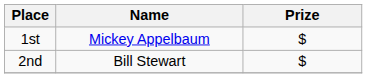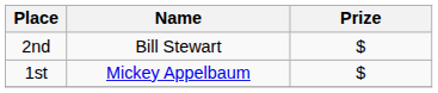rows swapped: 1st <-> 2nd
